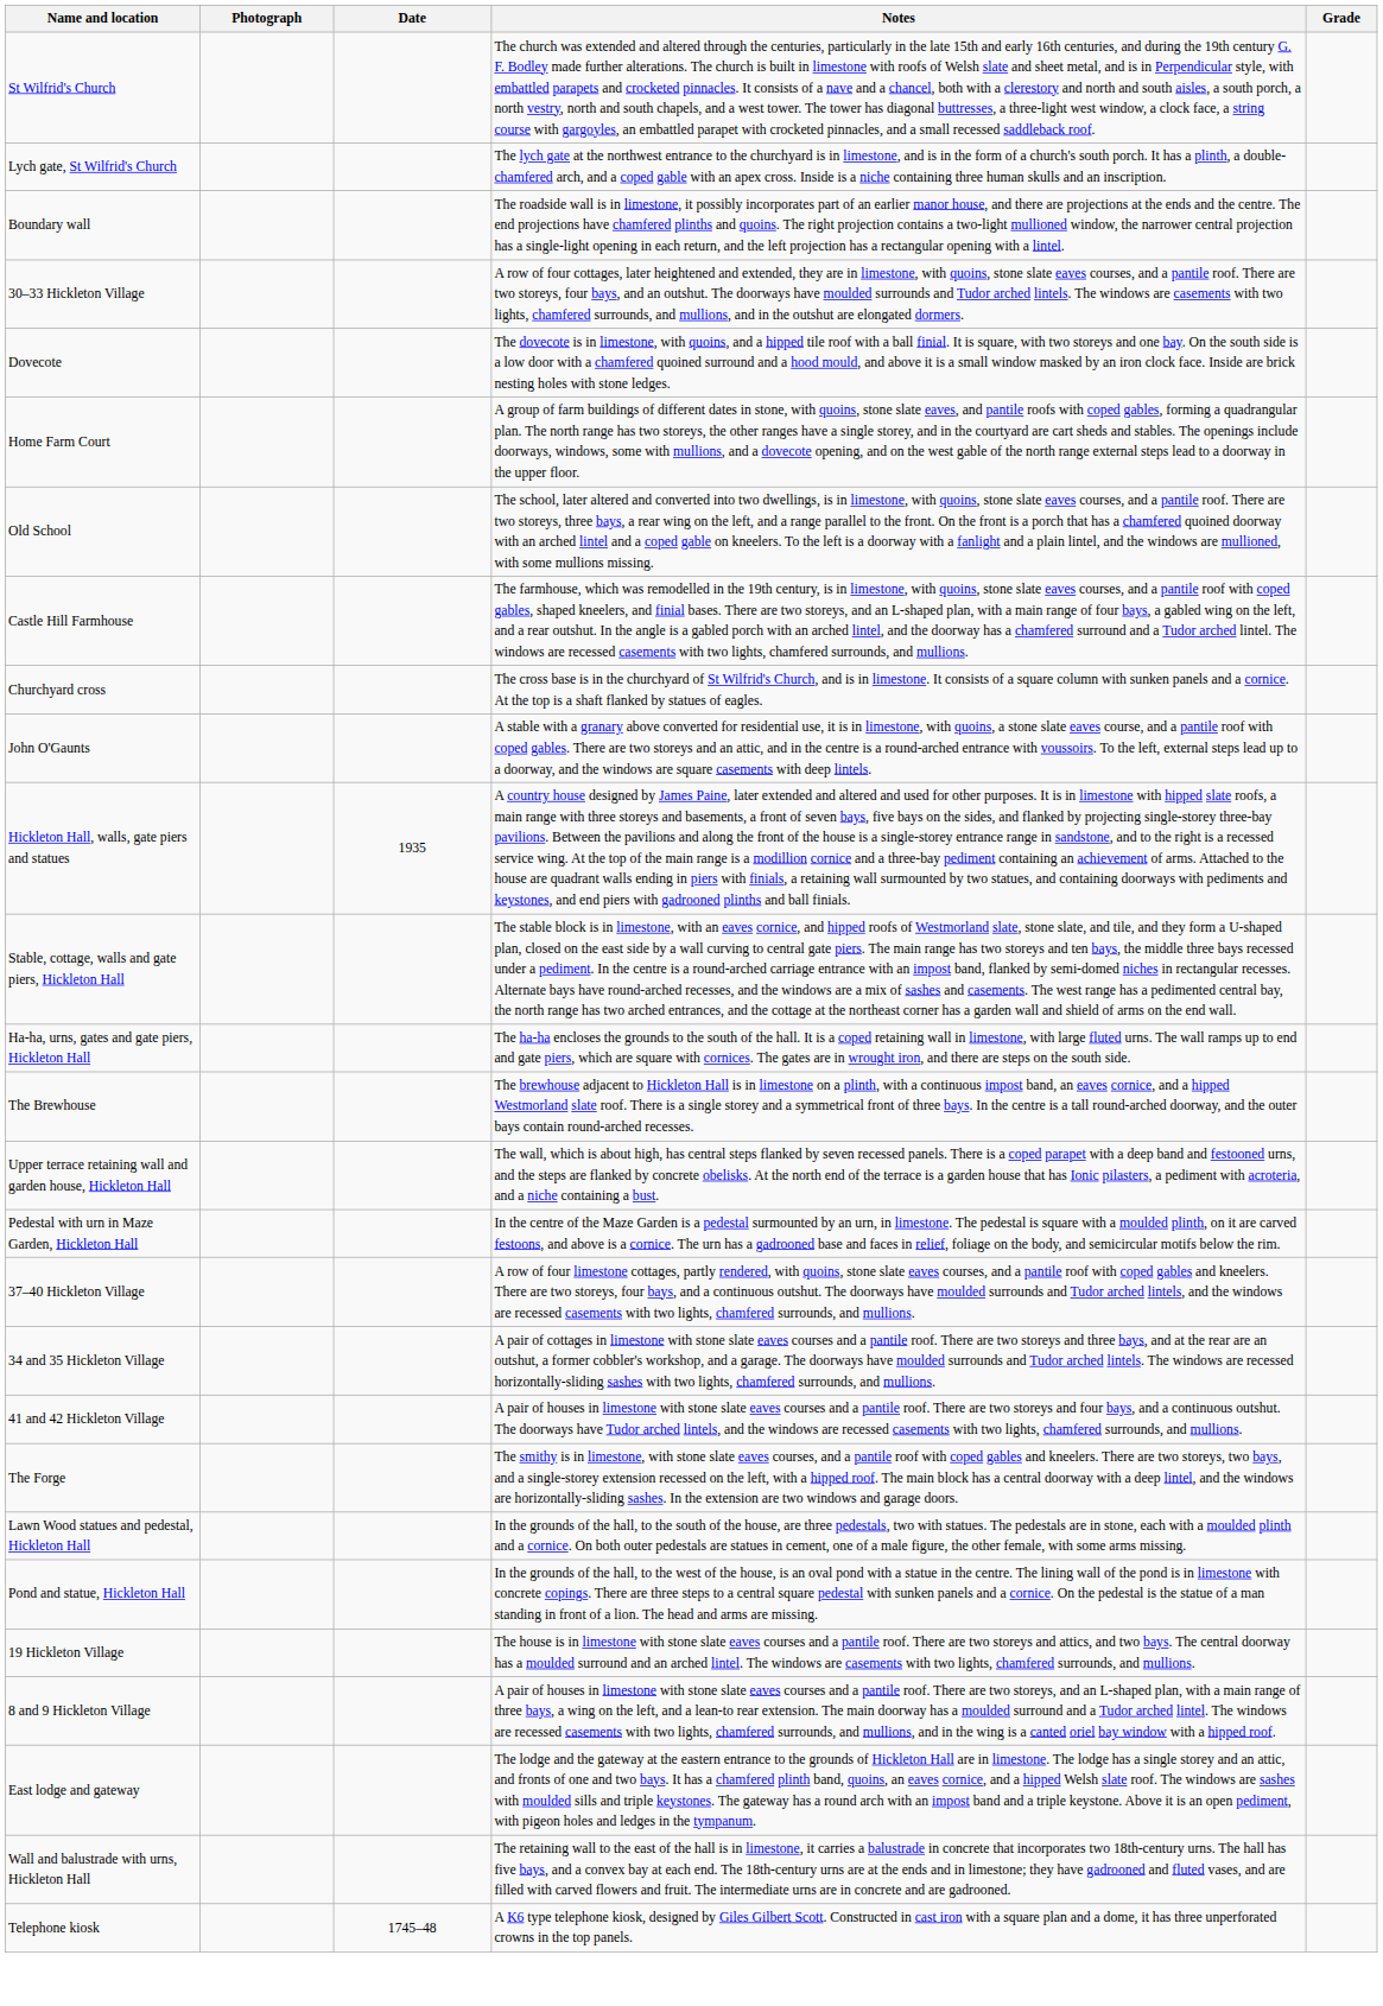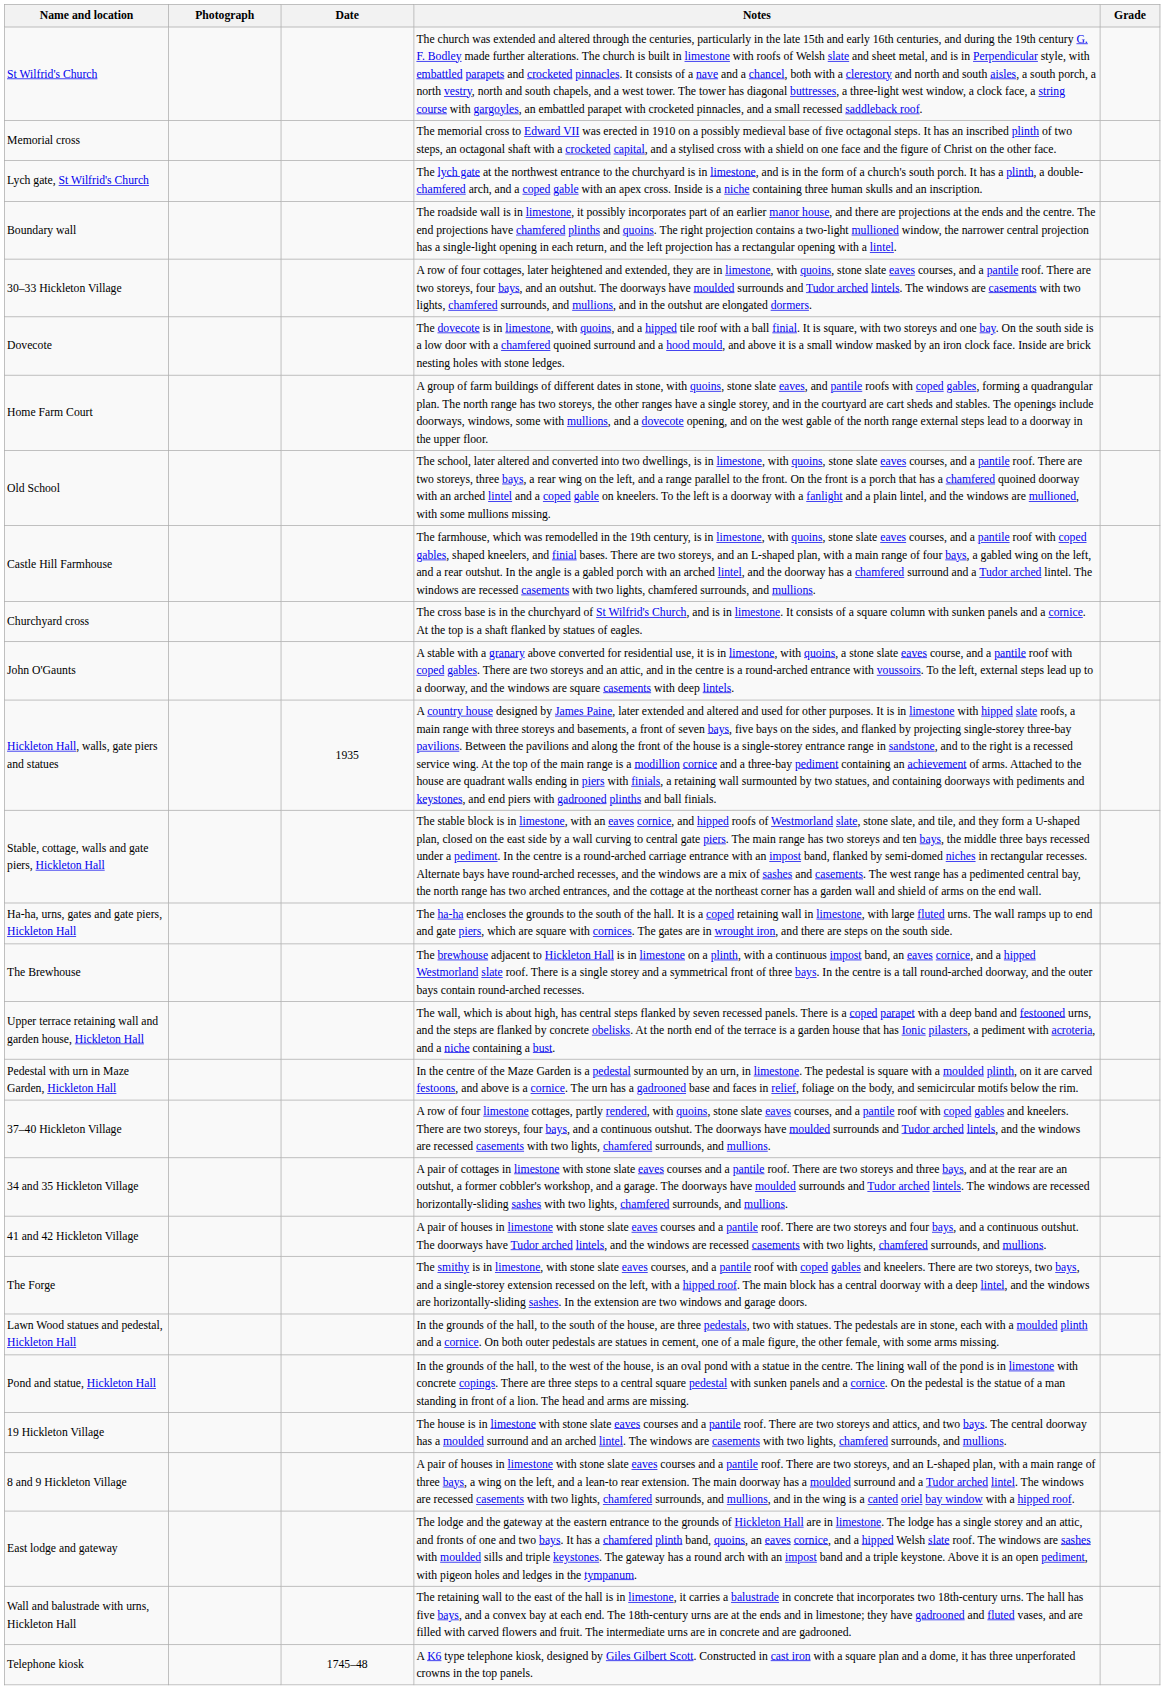+ row: Memorial cross | The memorial cross to Edward VII was erected in 1910 on a possibly medieval base of five octagonal steps. It has an inscribed plinth of two steps, an octagonal shaft with a crocketed capital, and a stylised cross with a shield on one face and the figure of Christ on the other face.
